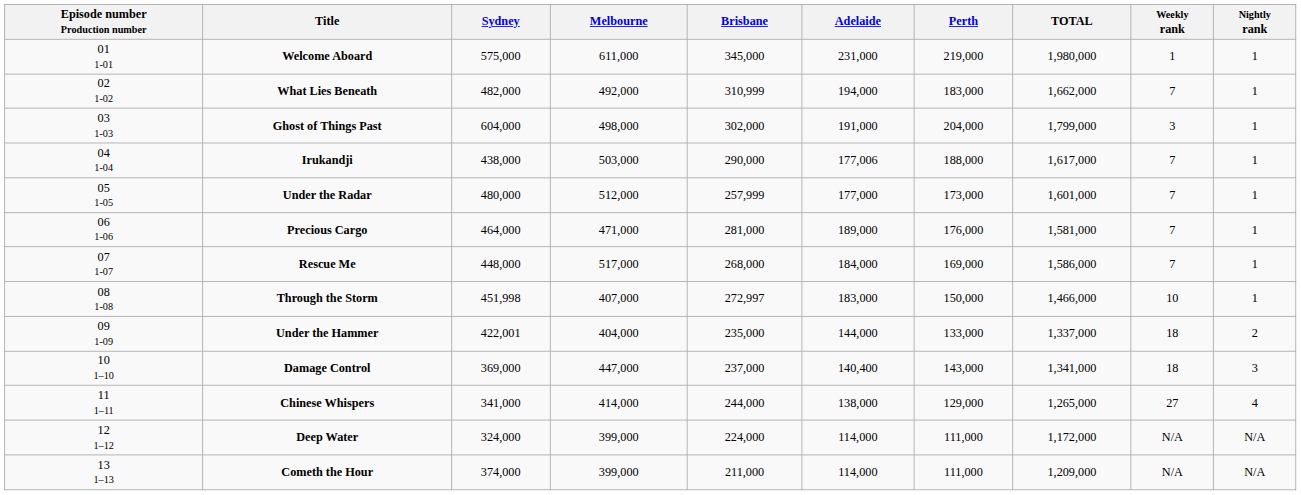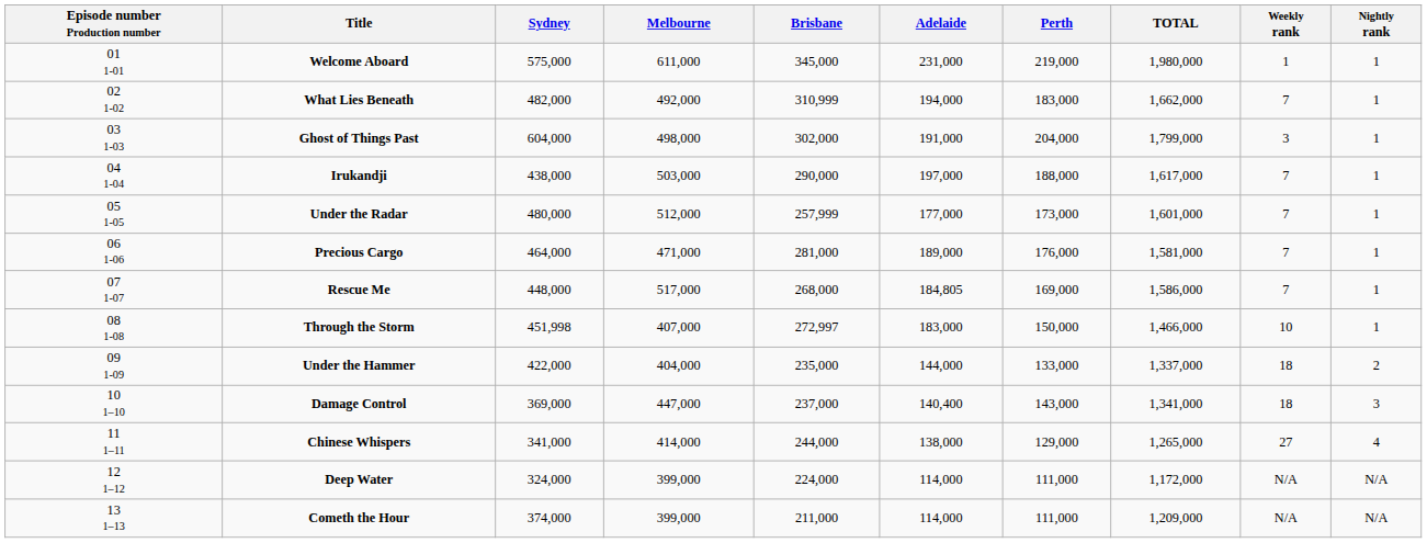Irukandji | Adelaide: 177,006 -> 197,000
Rescue Me | Adelaide: 184,000 -> 184,805
Under the Hammer | Sydney: 422,001 -> 422,000
